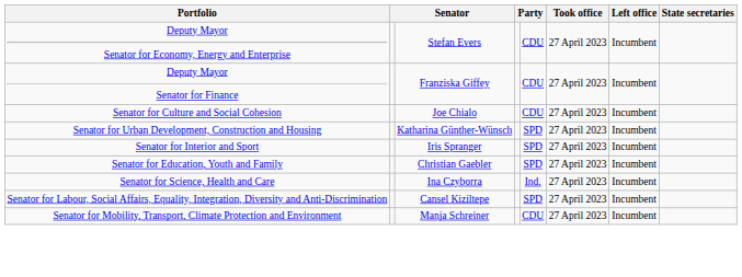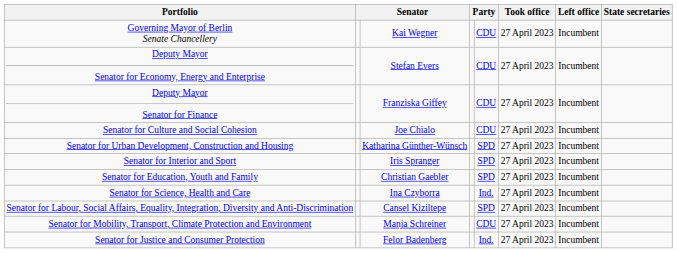+ row: Governing Mayor of Berlin Senate Chancellery | Kai Wegner | CDU | 27 April 2023 | Incumbent
+ row: Senator for Justice and Consumer Protection | Felor Badenberg | Ind. | 27 April 2023 | Incumbent
